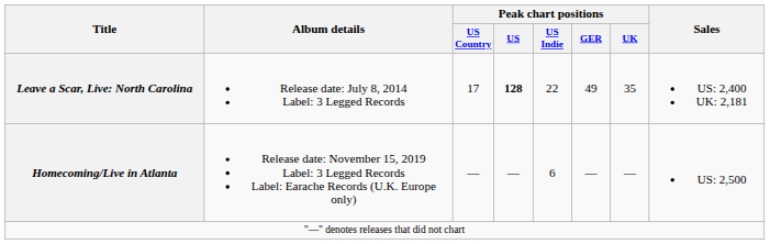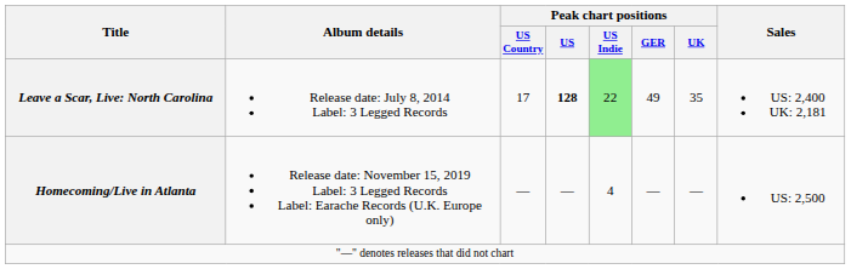Leave a Scar, Live: North Carolina | Peak chart positions / US Indie: no background -> lightgreen background
Homecoming/Live in Atlanta | Peak chart positions / US Indie: 6 -> 4
